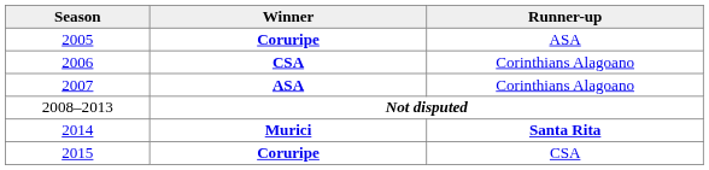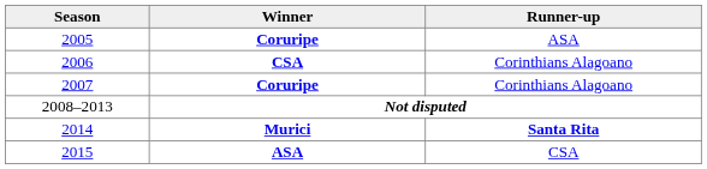2007 | Winner: ASA -> Coruripe
2015 | Winner: Coruripe -> ASA
